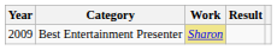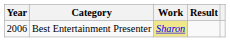Best Entertainment Presenter | Year: 2009 -> 2006
